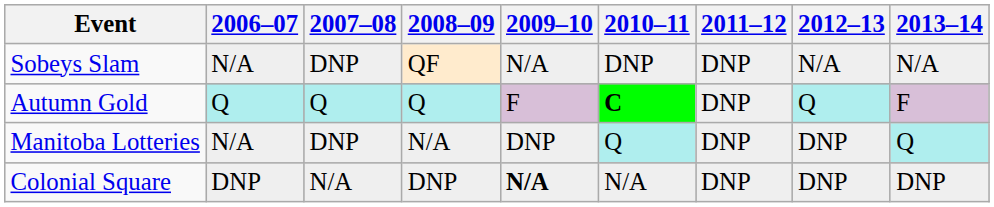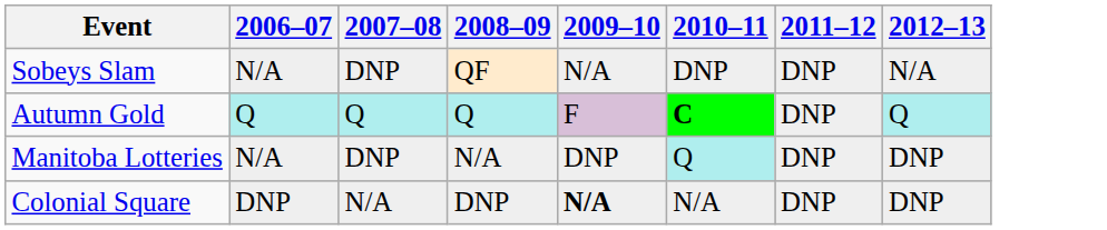- column: 2013–14 | N/A | F | Q | DNP
